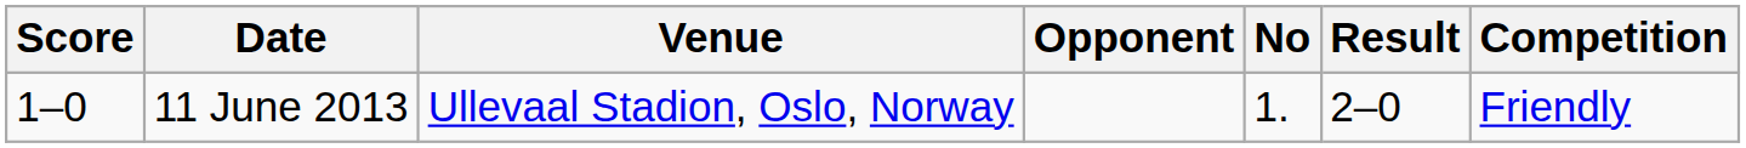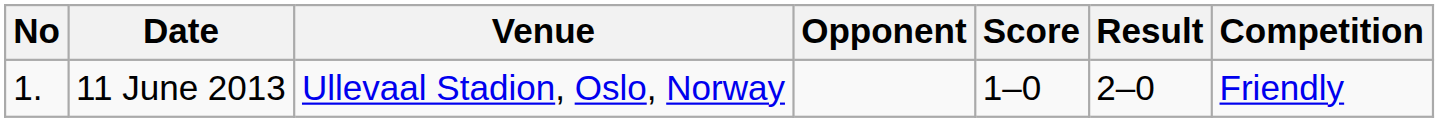columns swapped: No <-> Score
